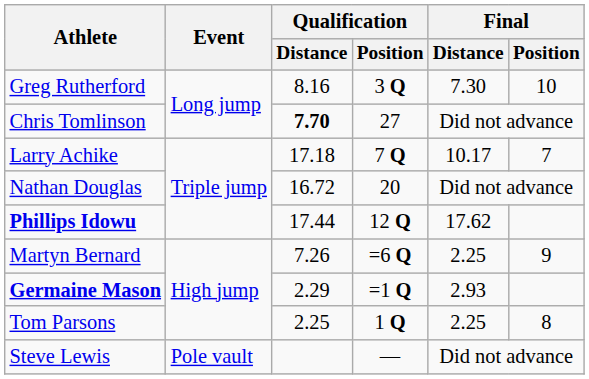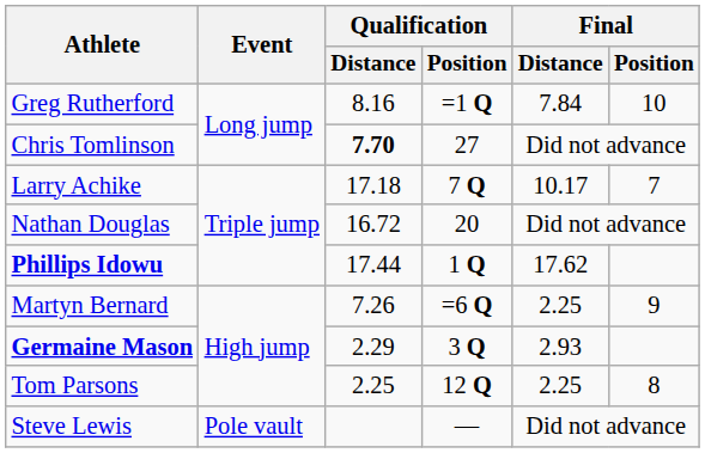Greg Rutherford | Qualification / Position: 3 Q -> =1 Q
Greg Rutherford | Final / Distance: 7.30 -> 7.84
Phillips Idowu | Qualification / Position: 12 Q -> 1 Q
Germaine Mason | Qualification / Position: =1 Q -> 3 Q
Tom Parsons | Qualification / Position: 1 Q -> 12 Q
